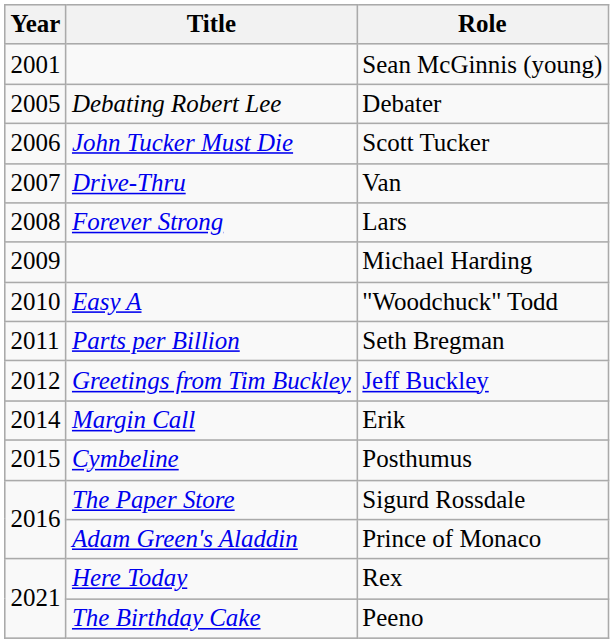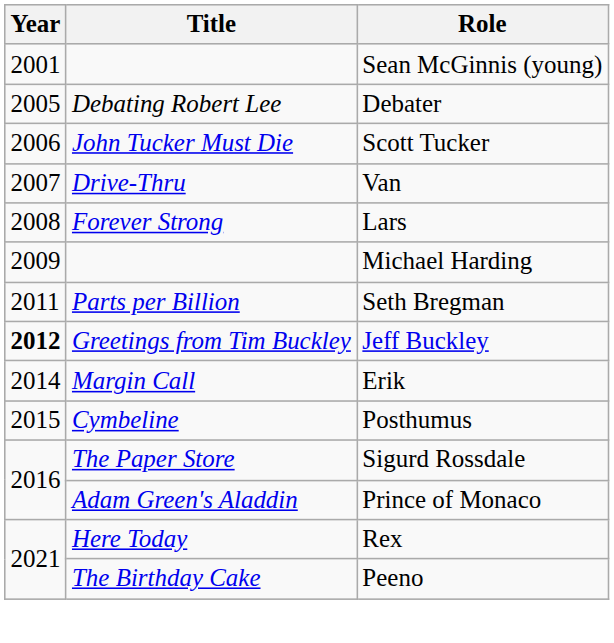- row: 2010 | Easy A | "Woodchuck" Todd
Jeff Buckley | Year: normal -> bold
